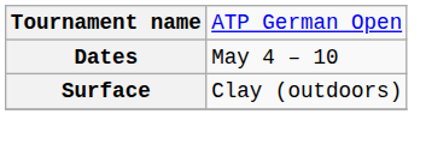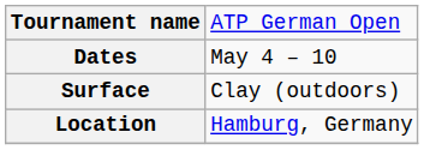+ row: Location | Hamburg, Germany
